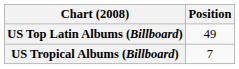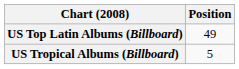US Tropical Albums (Billboard) | Position: 7 -> 5
